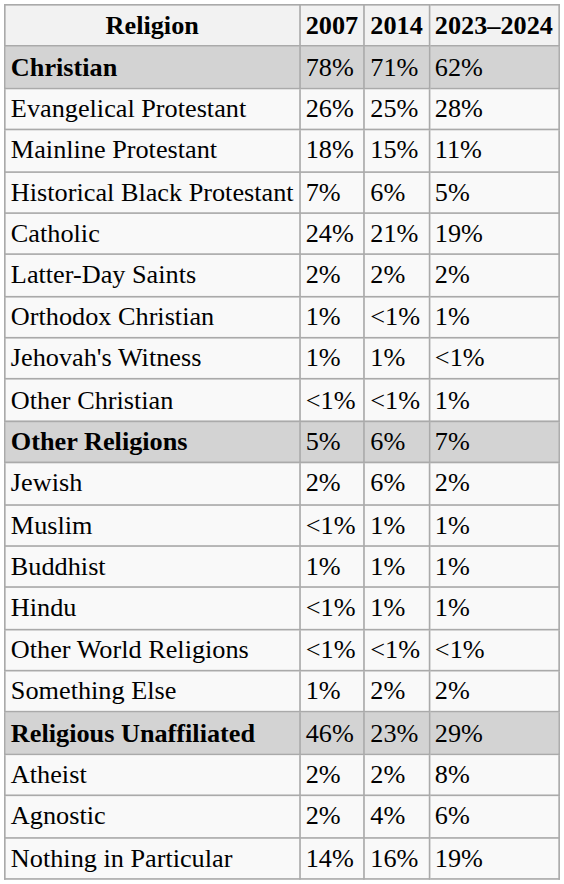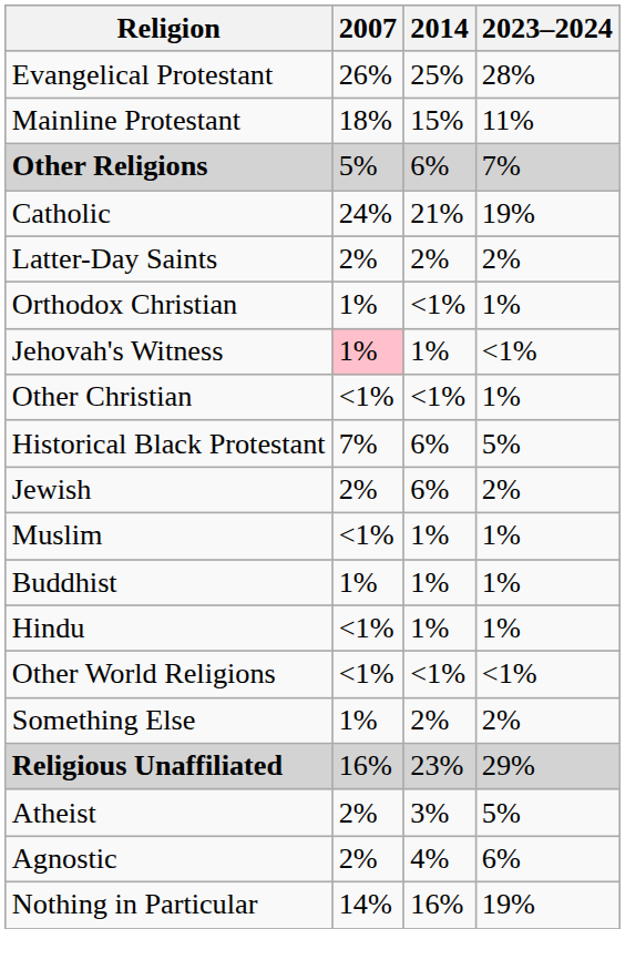- row: Christian | 78% | 71% | 62%
rows swapped: Historical Black Protestant <-> Other Religions
Jehovah's Witness | 2007: no background -> pink background
Religious Unaffiliated | 2007: 46% -> 16%
Atheist | 2014: 2% -> 3%
Atheist | 2023–2024: 8% -> 5%
